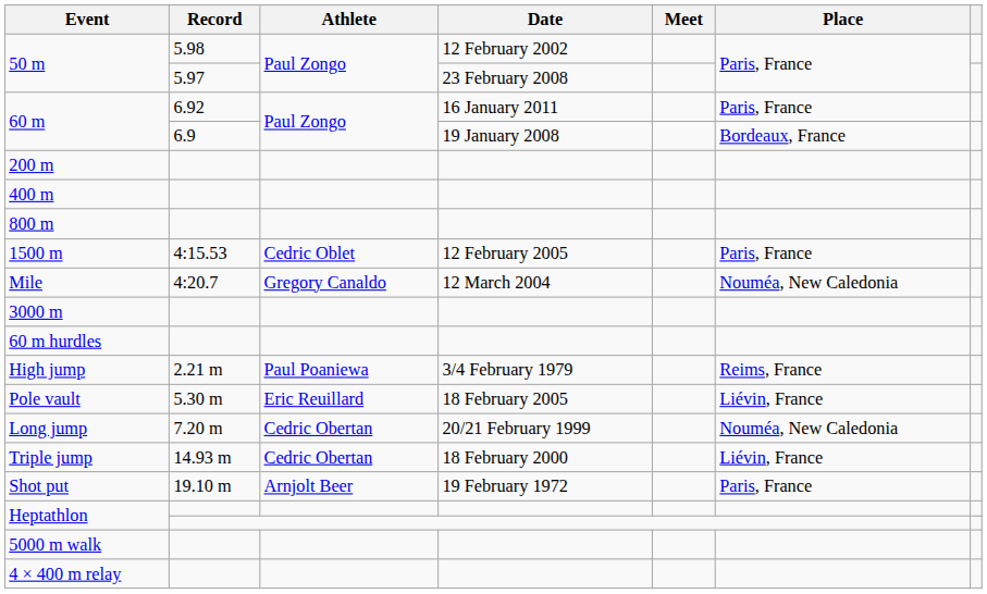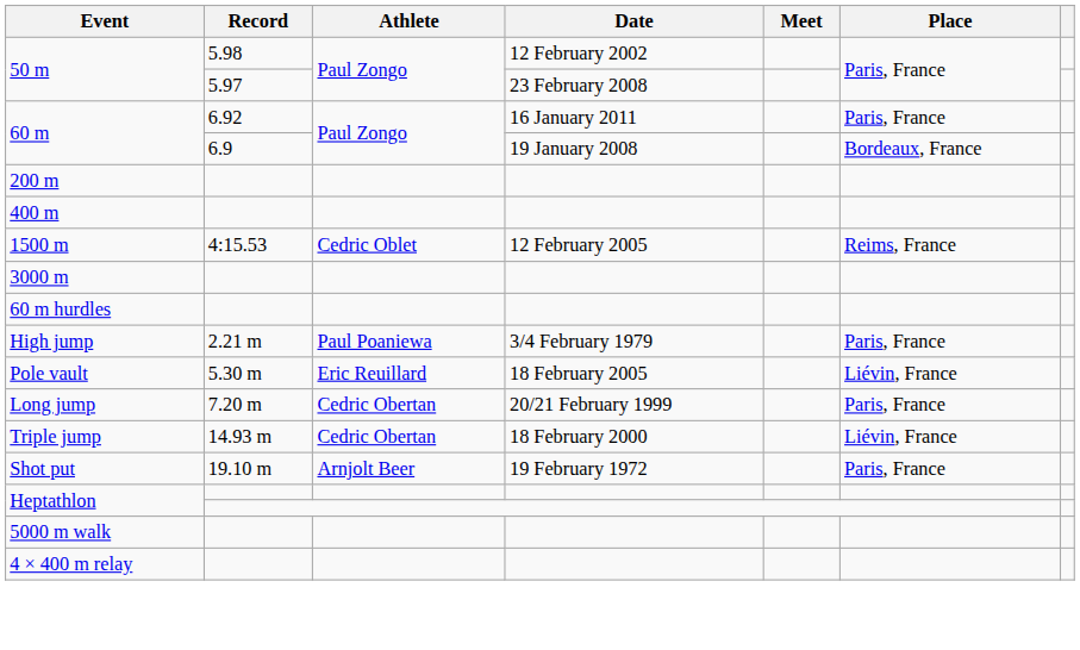- row: 800 m
1500 m | Place: Paris, France -> Reims, France
- row: Mile | 4:20.7 | Gregory Canaldo | 12 March 2004 | Nouméa, New Caledonia
High jump | Place: Reims, France -> Paris, France
Long jump | Place: Nouméa, New Caledonia -> Paris, France
